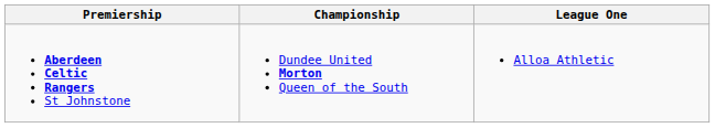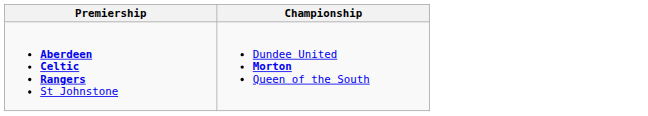- column: League One | Alloa Athletic
